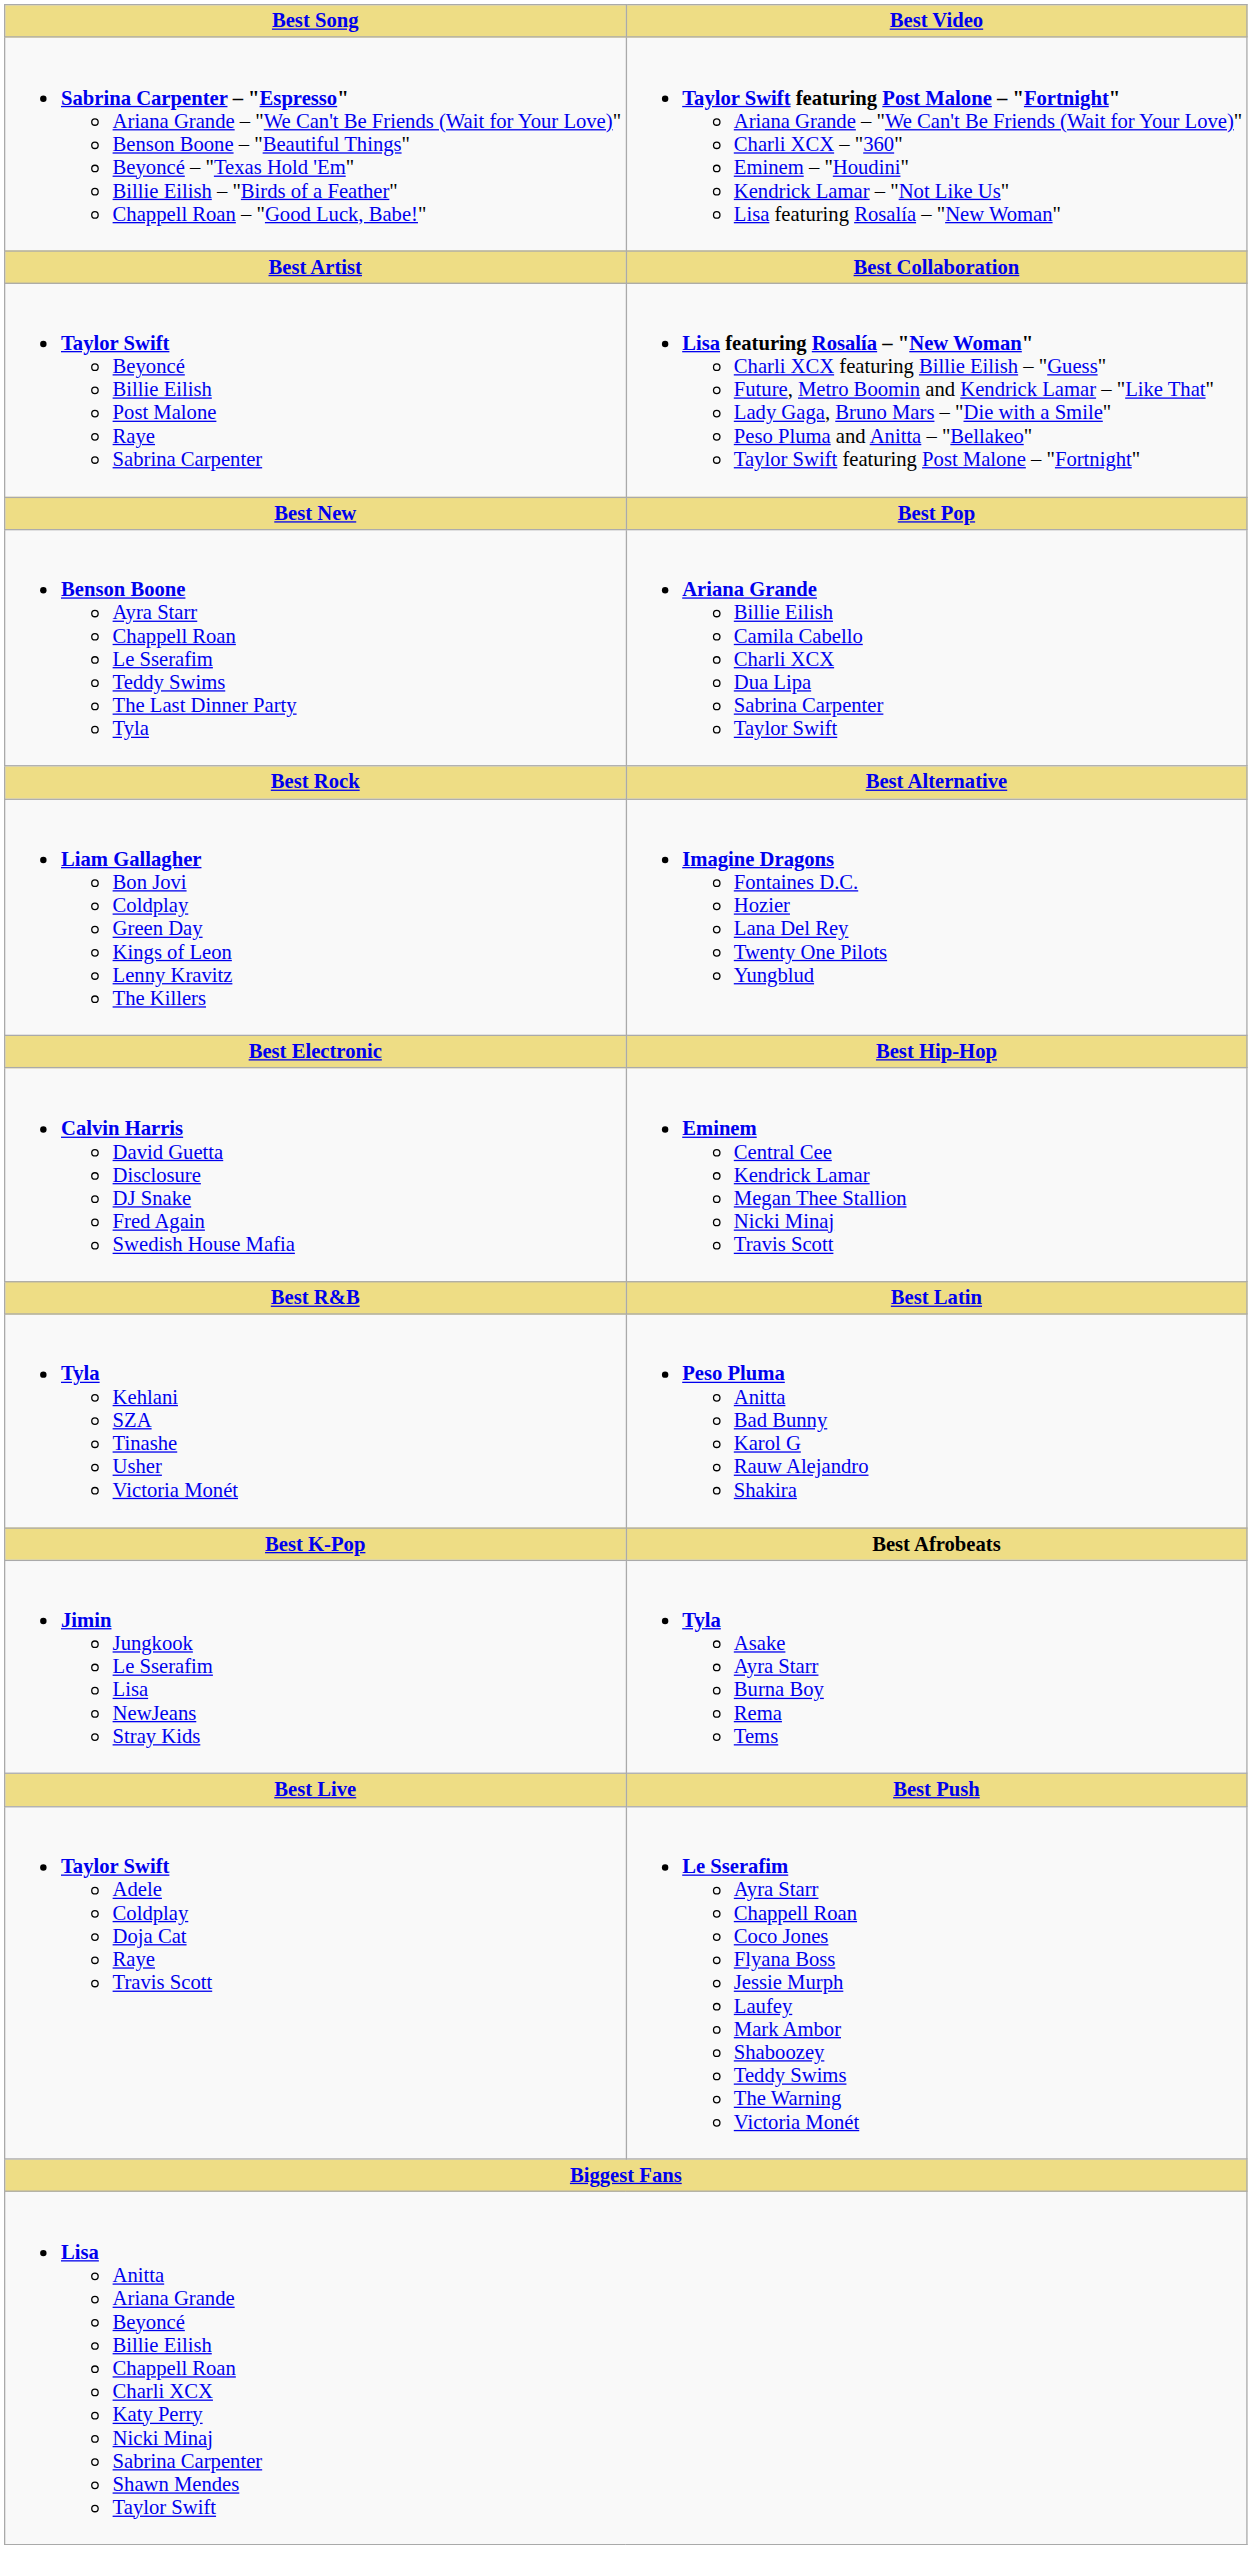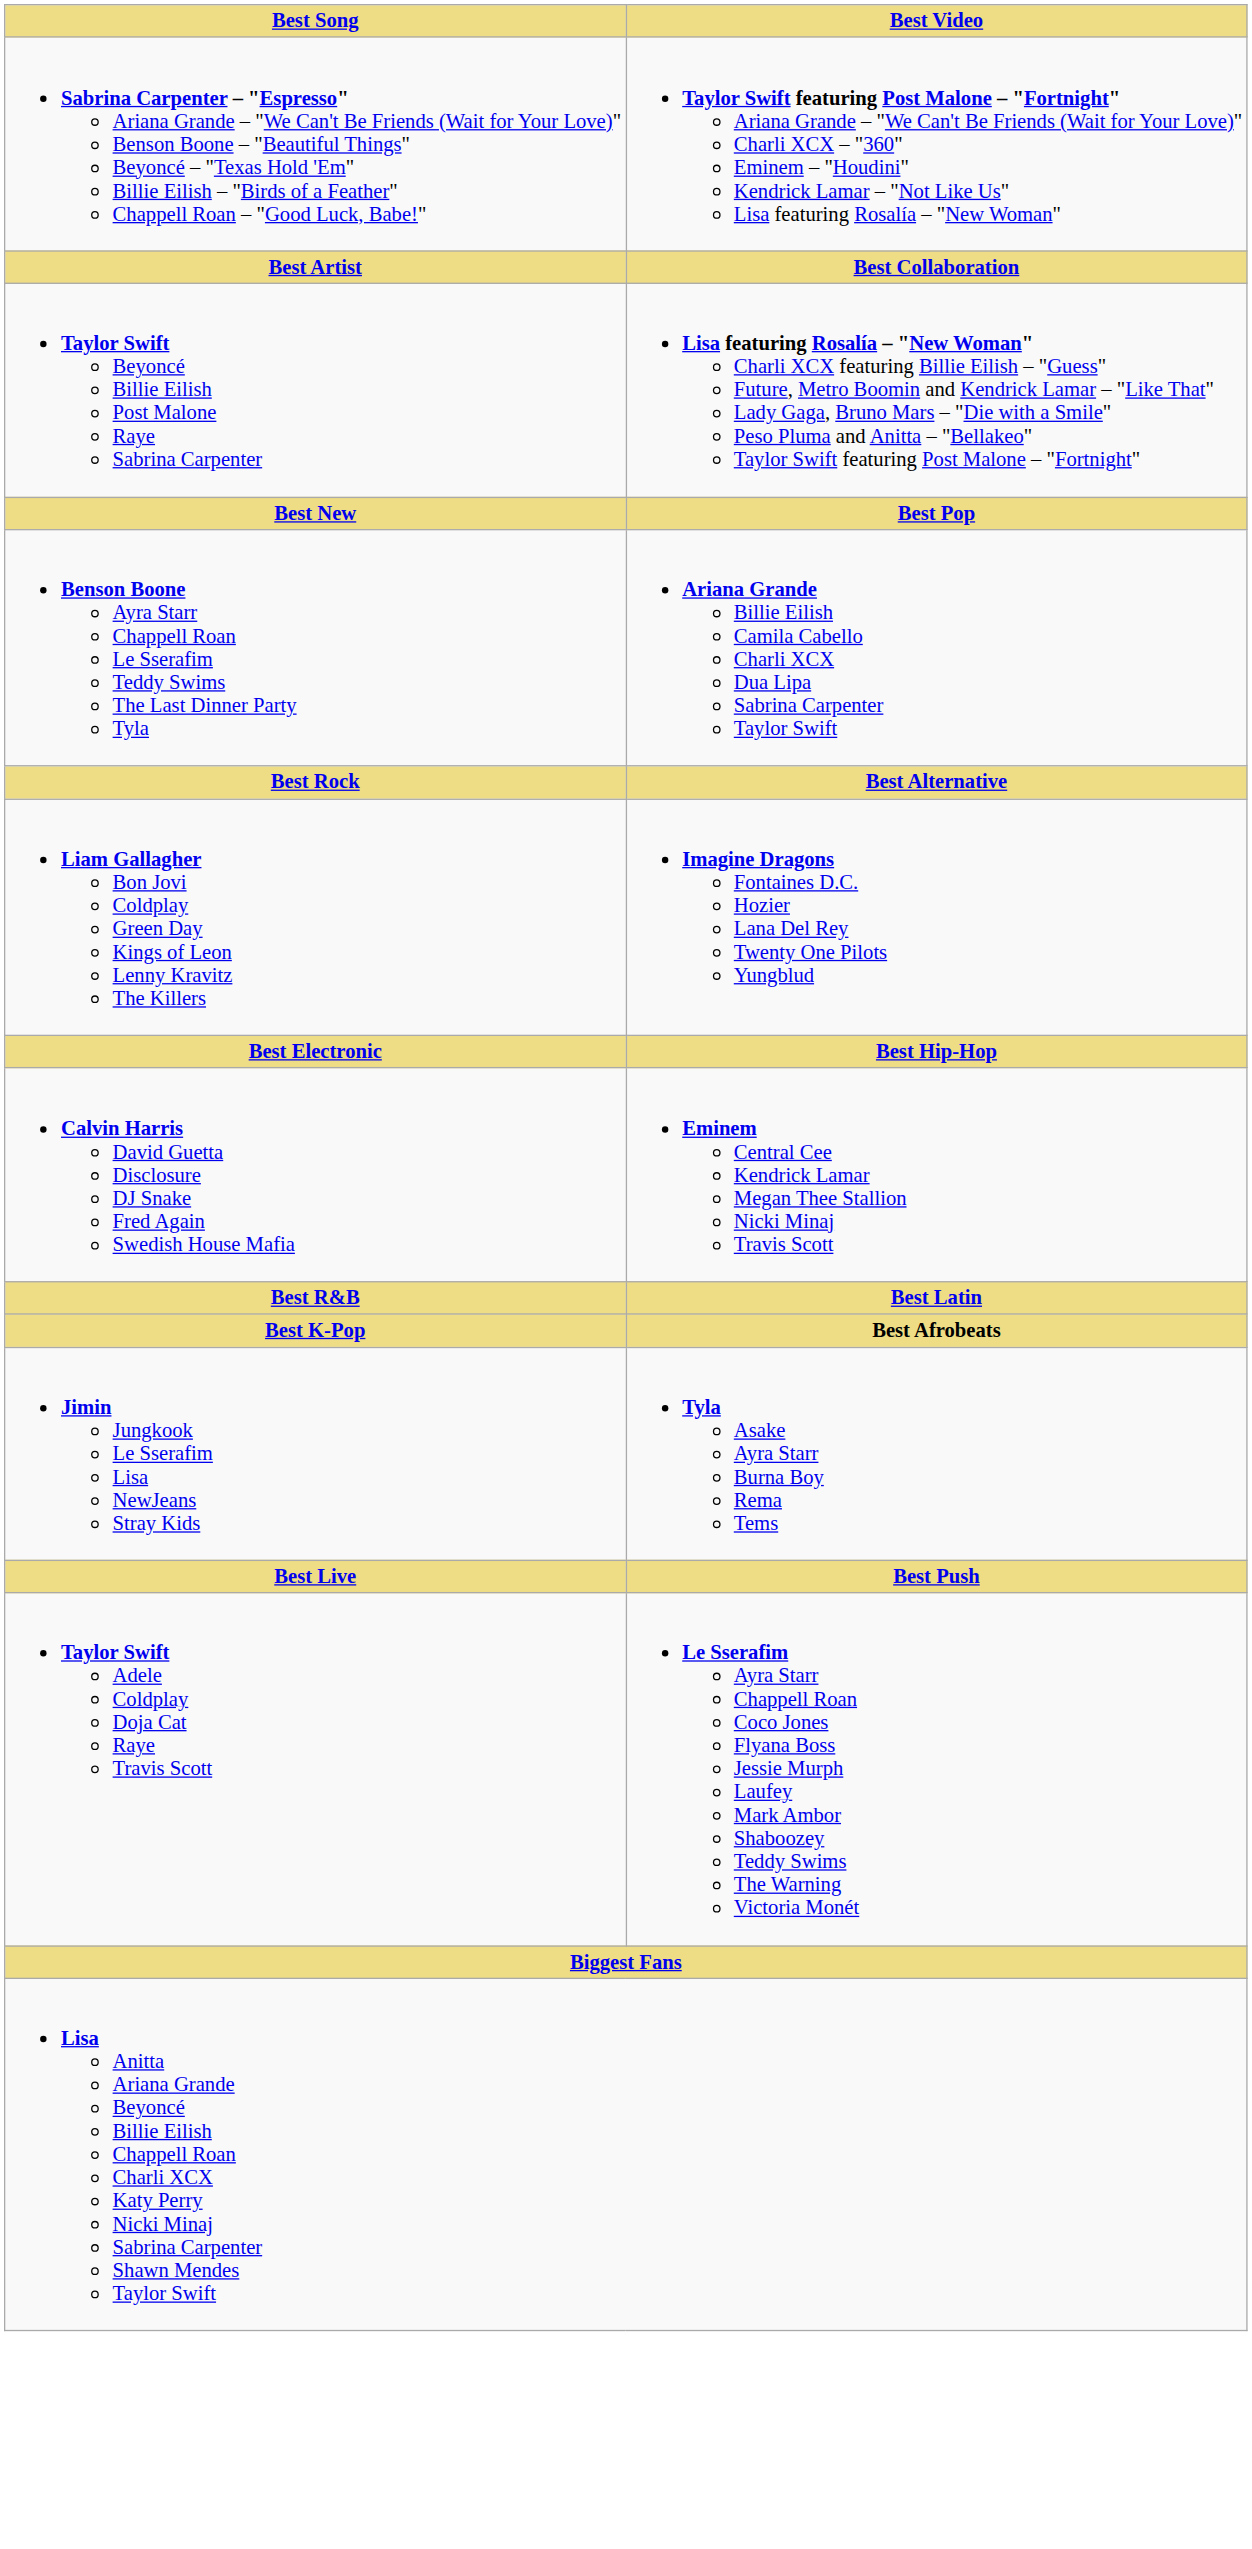- row: Tyla Kehlani SZA Tinashe Usher Victoria Monét | Peso Pluma Anitta Bad Bunny Karol G Rauw Alejandro Shakira
